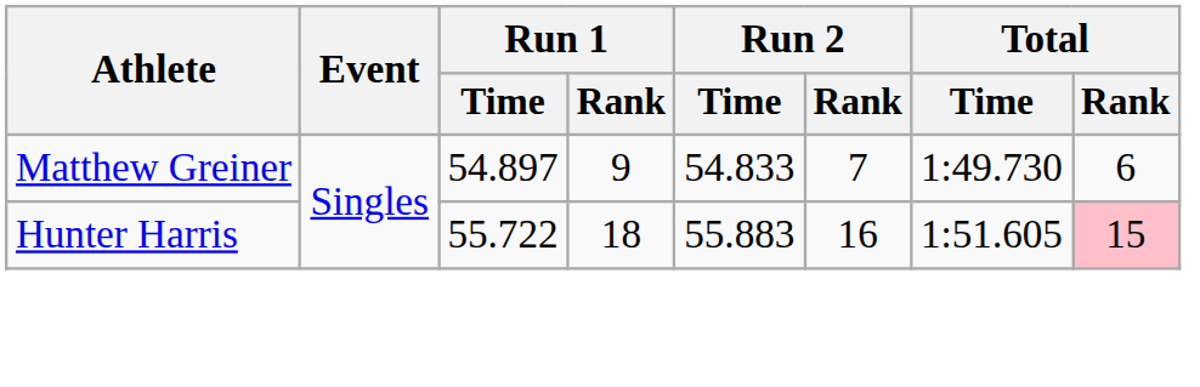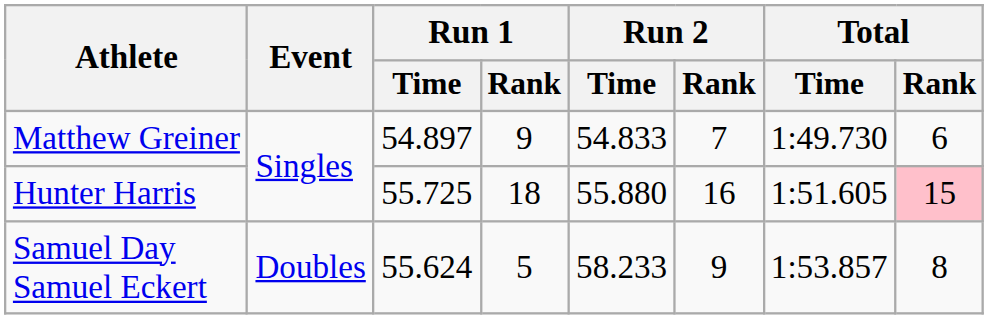Hunter Harris | Run 1 / Time: 55.722 -> 55.725
Hunter Harris | Run 2 / Time: 55.883 -> 55.880
+ row: Samuel Day Samuel Eckert | Doubles | 55.624 | 5 | 58.233 | 9 | 1:53.857 | 8
